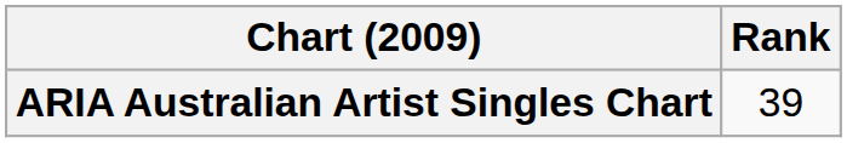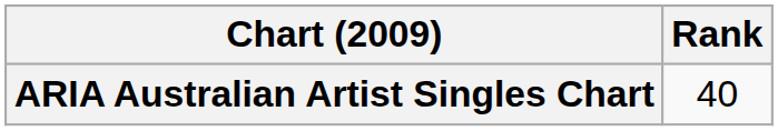ARIA Australian Artist Singles Chart | Rank: 39 -> 40
